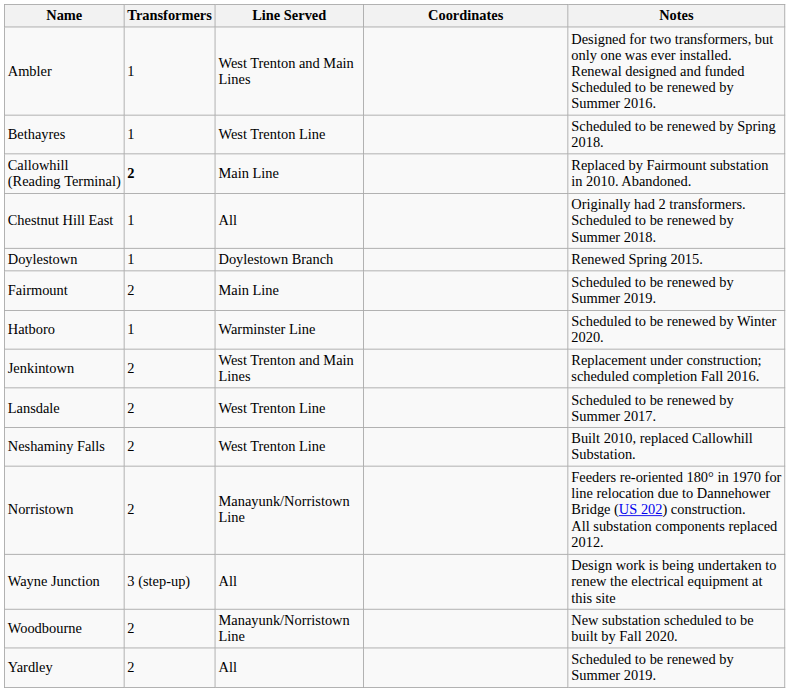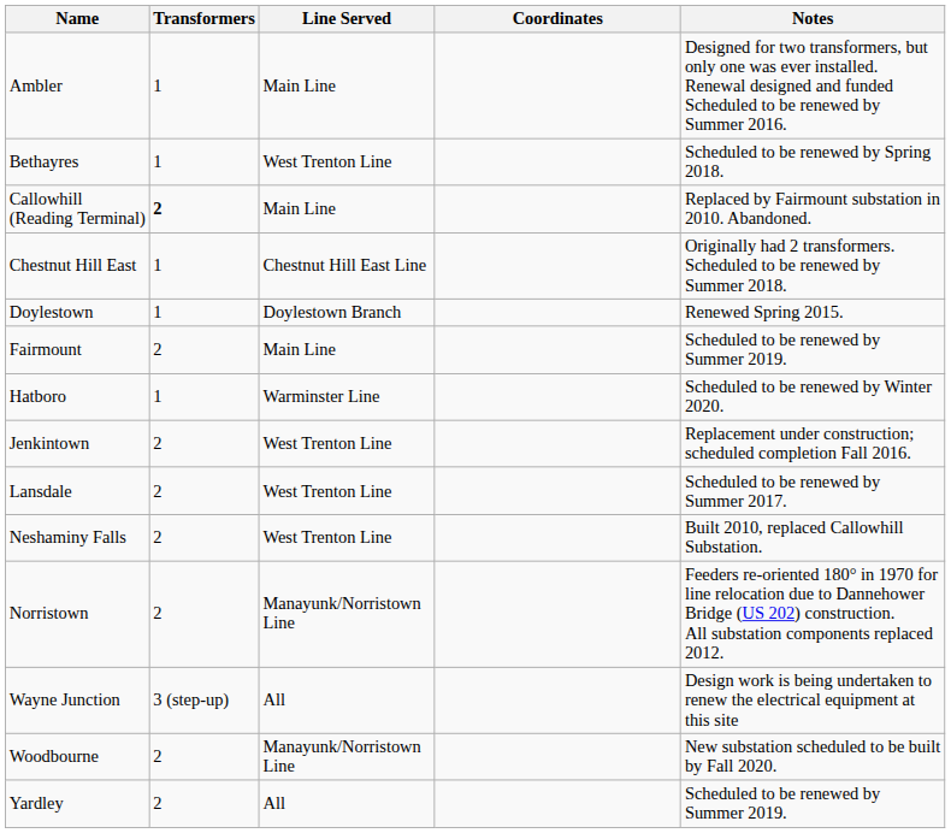Ambler | Line Served: West Trenton and Main Lines -> Main Line
Chestnut Hill East | Line Served: All -> Chestnut Hill East Line
Jenkintown | Line Served: West Trenton and Main Lines -> West Trenton Line
